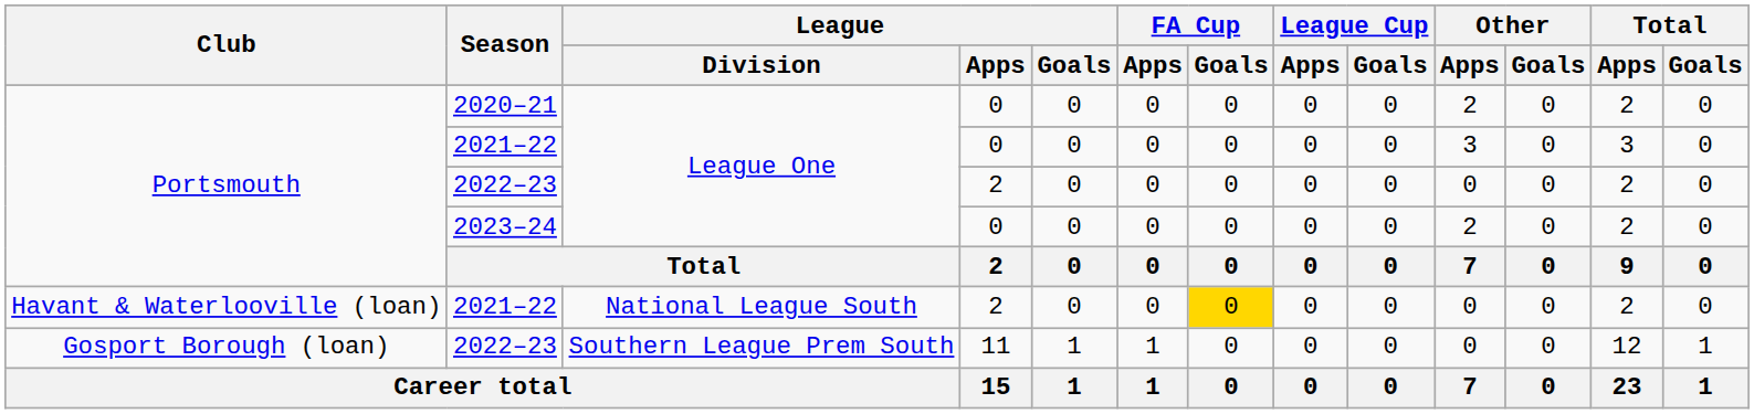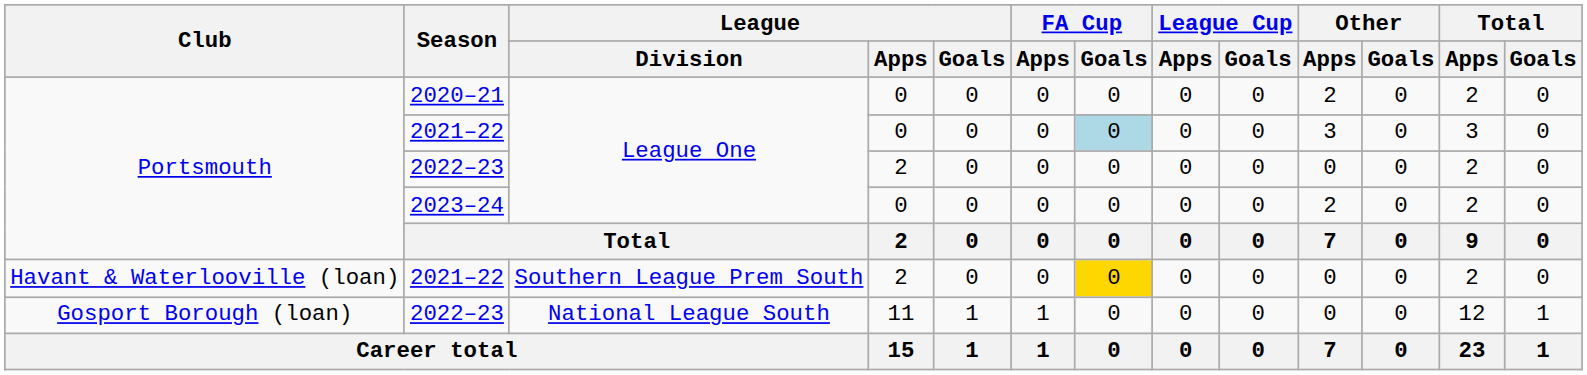Portsmouth / 2021–22 | FA Cup / Goals: no background -> lightblue background
Havant & Waterlooville (loan) / 2021–22 | League / Division: National League South -> Southern League Prem South
Gosport Borough (loan) / 2022–23 | League / Division: Southern League Prem South -> National League South
